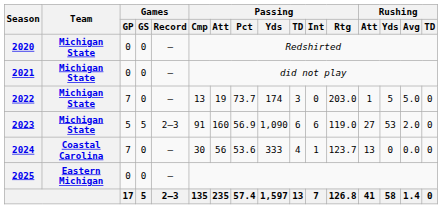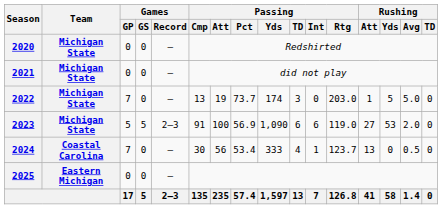2023 | Passing / Att: 160 -> 100
2024 | Passing / Pct: 53.6 -> 53.4
2024 | Rushing / Avg: 0.0 -> 0.5
